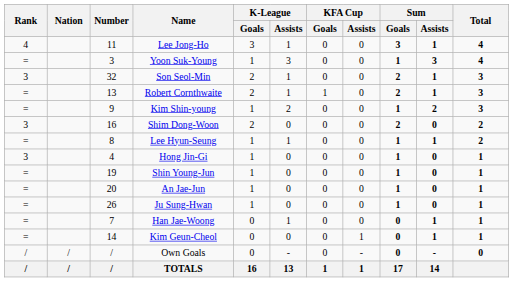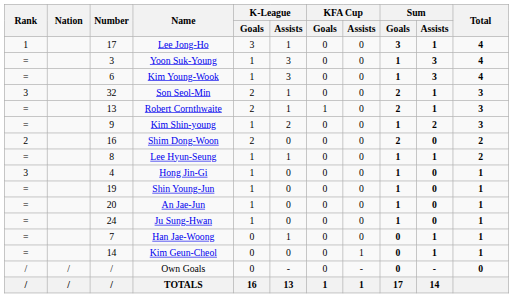Lee Jong-Ho | Rank: 4 -> 1
Lee Jong-Ho | Number: 11 -> 17
+ row: = | 6 | Kim Young-Wook | 1 | 3 | 0 | 0 | 1 | 3 | 4
Shim Dong-Woon | Rank: 3 -> 2
Ju Sung-Hwan | Number: 26 -> 24
